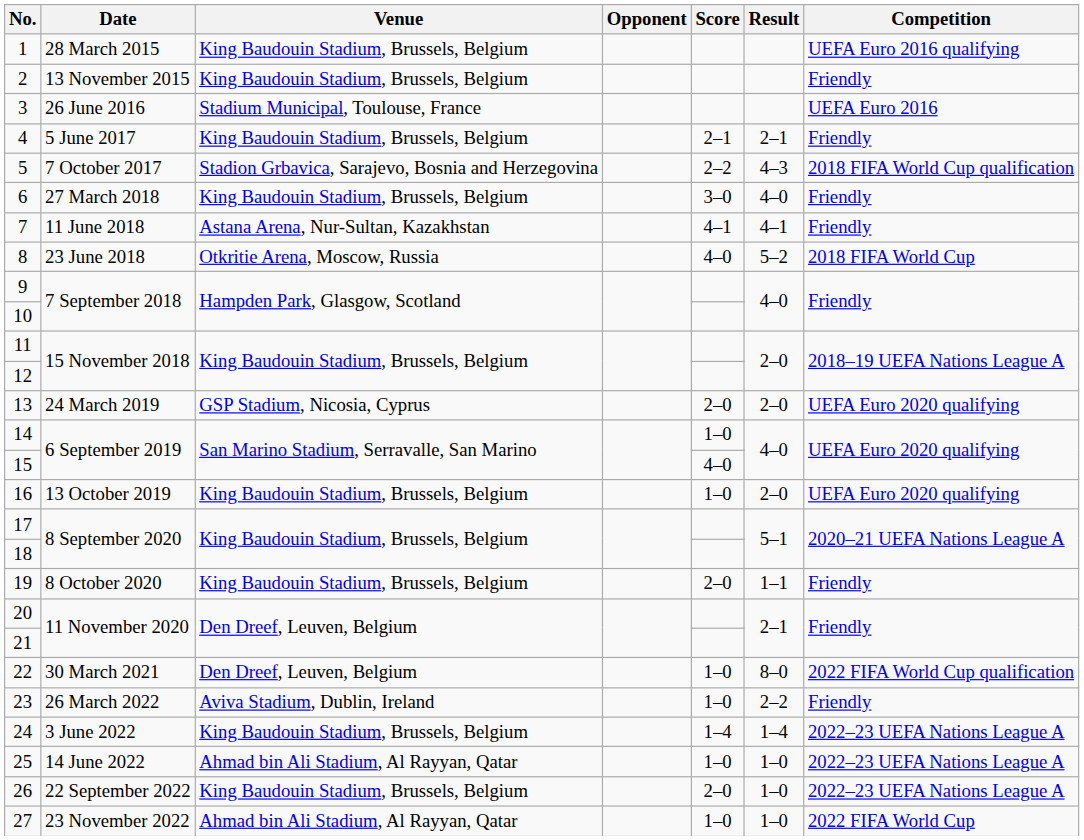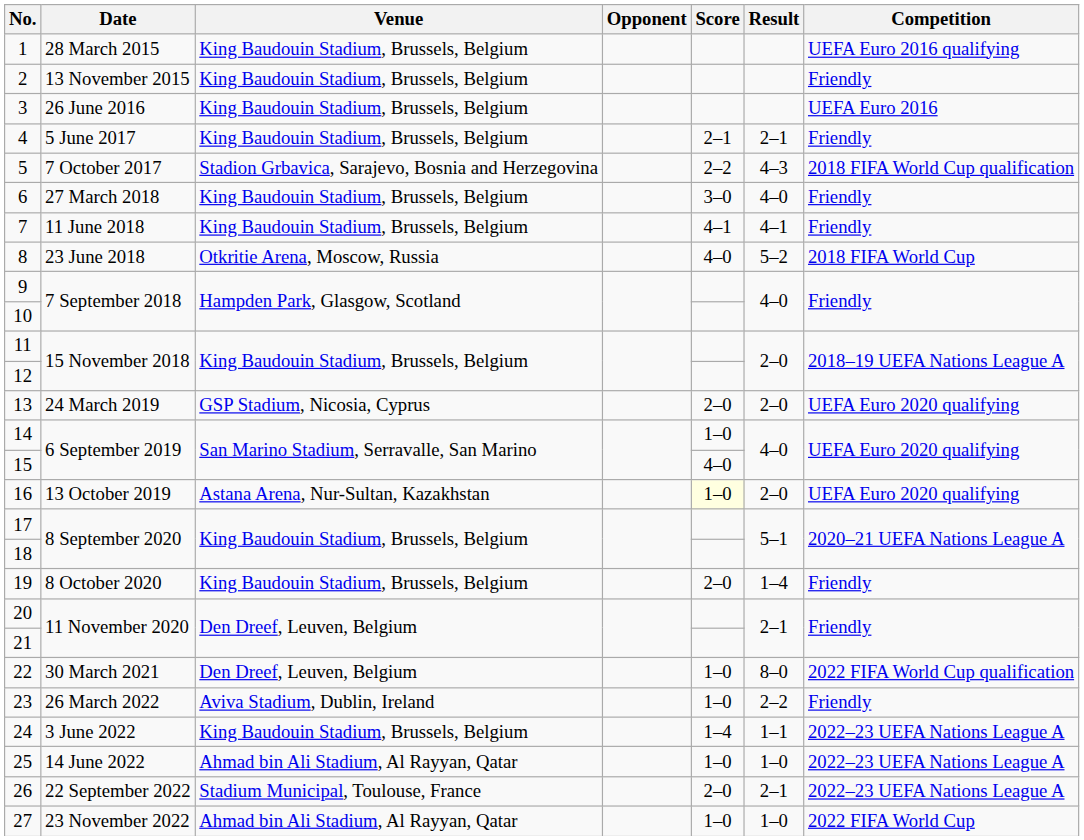3 | Venue: Stadium Municipal, Toulouse, France -> King Baudouin Stadium, Brussels, Belgium
7 | Venue: Astana Arena, Nur-Sultan, Kazakhstan -> King Baudouin Stadium, Brussels, Belgium
16 | Venue: King Baudouin Stadium, Brussels, Belgium -> Astana Arena, Nur-Sultan, Kazakhstan
16 | Score: no background -> lightyellow background
19 | Result: 1–1 -> 1–4
24 | Result: 1–4 -> 1–1
26 | Venue: King Baudouin Stadium, Brussels, Belgium -> Stadium Municipal, Toulouse, France
26 | Result: 1–0 -> 2–1
